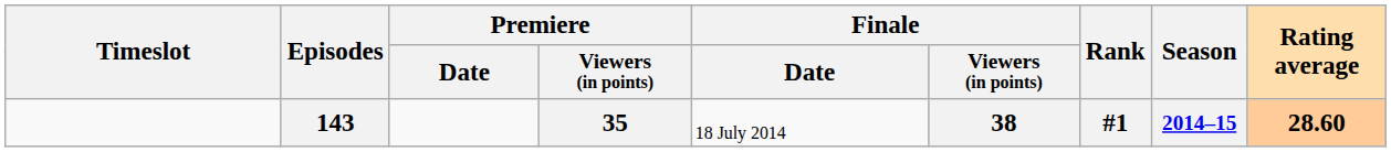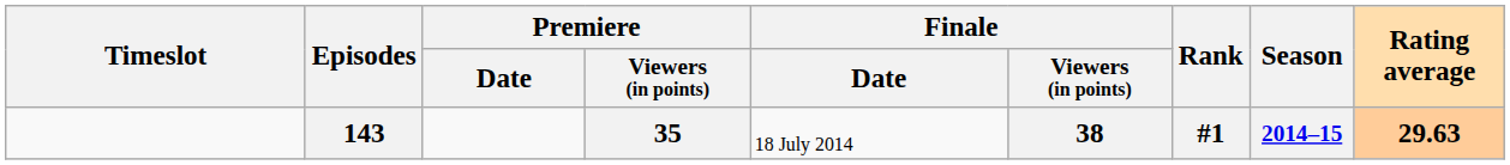143 | Rating average: 28.60 -> 29.63
